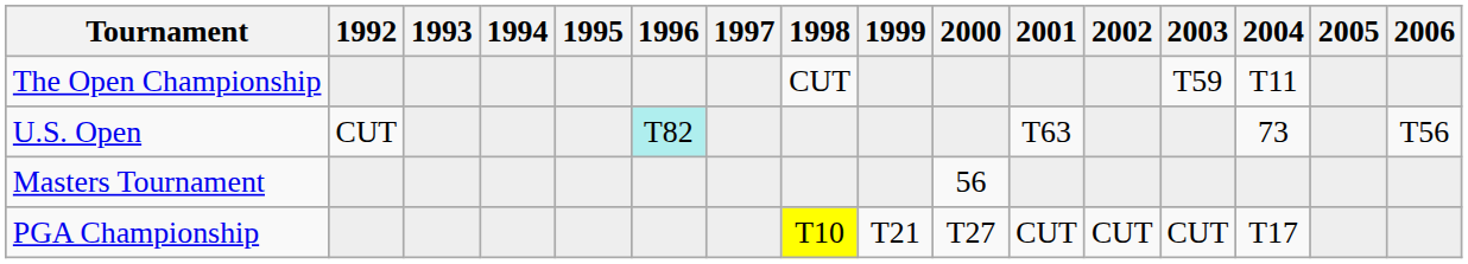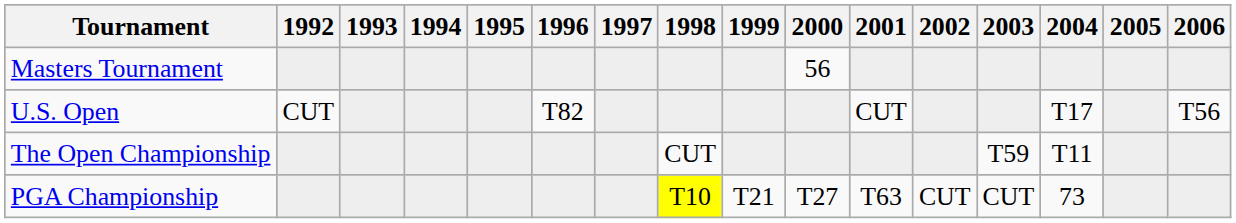rows swapped: Masters Tournament <-> The Open Championship
U.S. Open | 1996: paleturquoise background -> no background
U.S. Open | 2001: T63 -> CUT
U.S. Open | 2004: 73 -> T17
PGA Championship | 2001: CUT -> T63
PGA Championship | 2004: T17 -> 73
